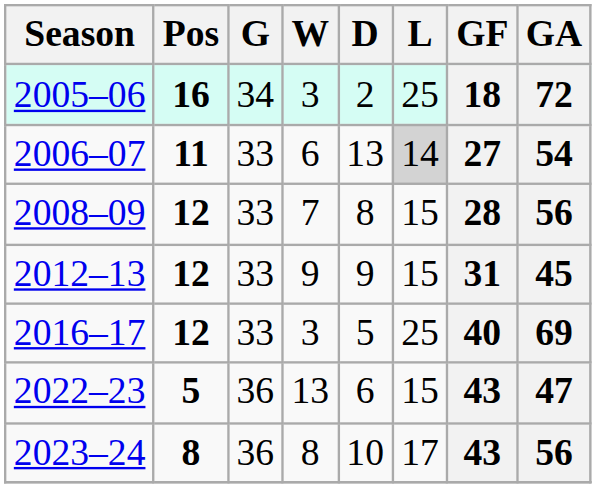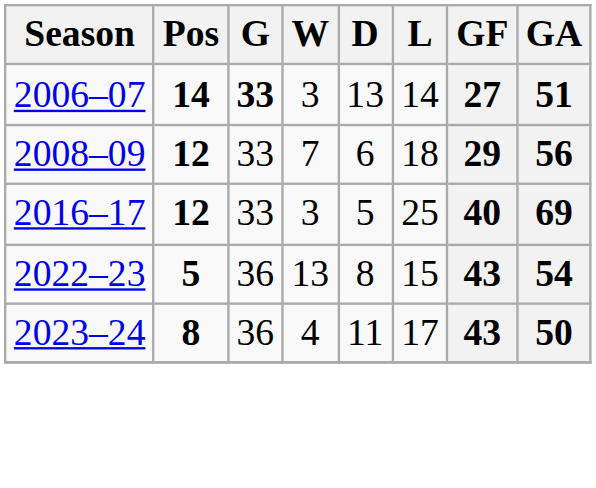- row: 2005–06 | 16 | 34 | 3 | 2 | 25 | 18 | 72
2006–07 | Pos: 11 -> 14
2006–07 | G: normal -> bold
2006–07 | W: 6 -> 3
2006–07 | L: lightgrey background -> no background
2006–07 | GA: 54 -> 51
2008–09 | D: 8 -> 6
2008–09 | L: 15 -> 18
2008–09 | GF: 28 -> 29
- row: 2012–13 | 12 | 33 | 9 | 9 | 15 | 31 | 45
2022–23 | D: 6 -> 8
2022–23 | GA: 47 -> 54
2023–24 | W: 8 -> 4
2023–24 | D: 10 -> 11
2023–24 | GA: 56 -> 50
